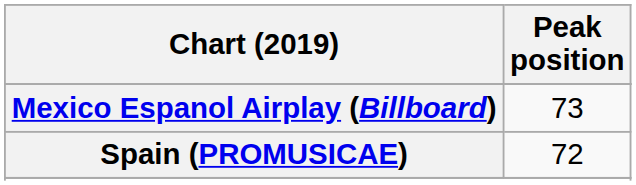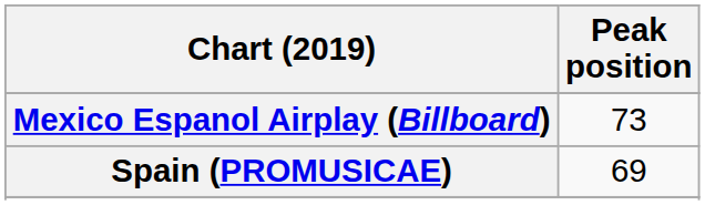Spain (PROMUSICAE) | Peak position: 72 -> 69
